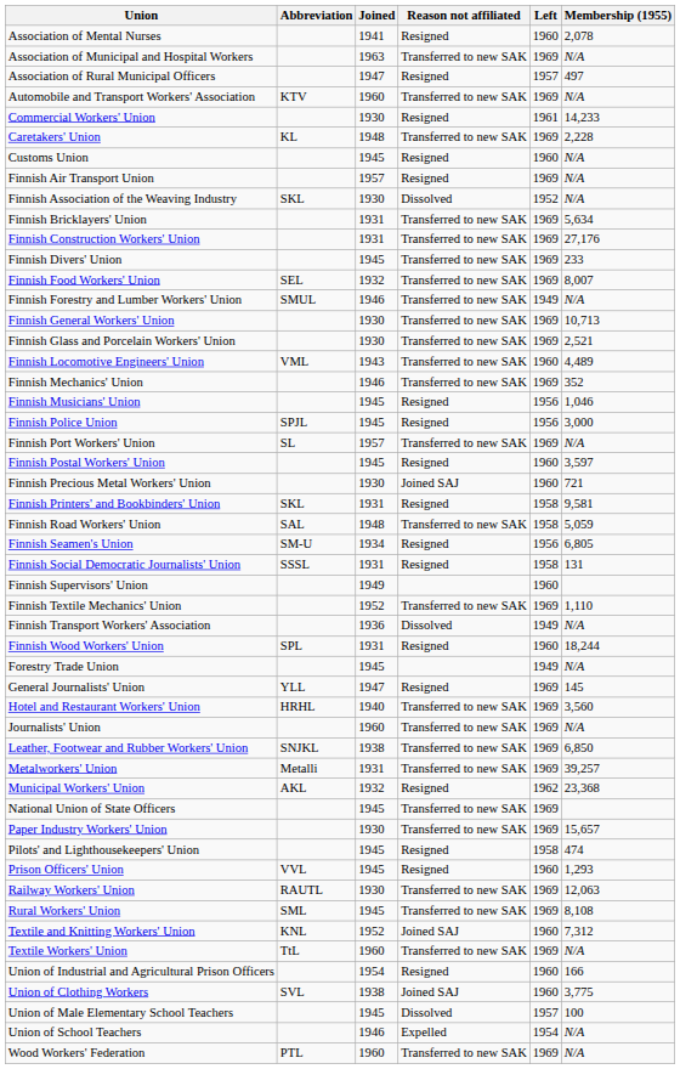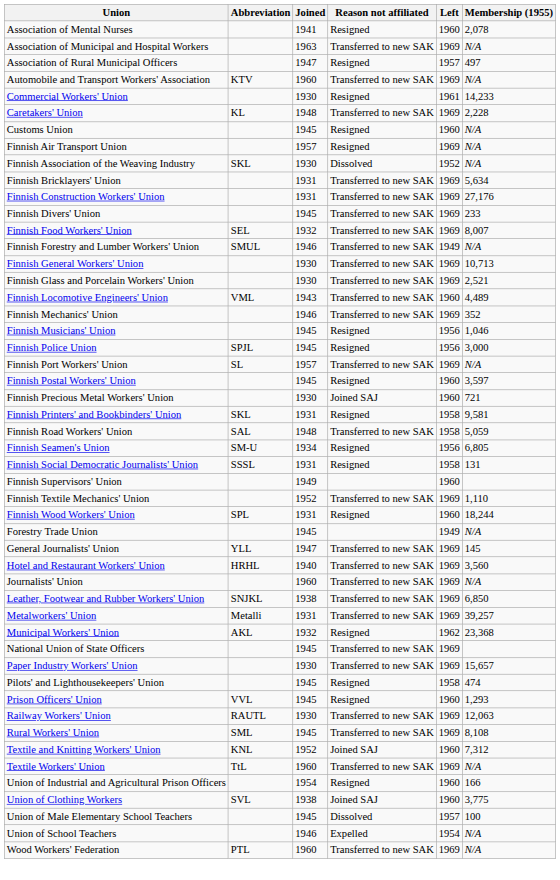- row: Finnish Transport Workers' Association | 1936 | Dissolved | 1949 | N/A
General Journalists' Union | Reason not affiliated: Resigned -> Transferred to new SAK
